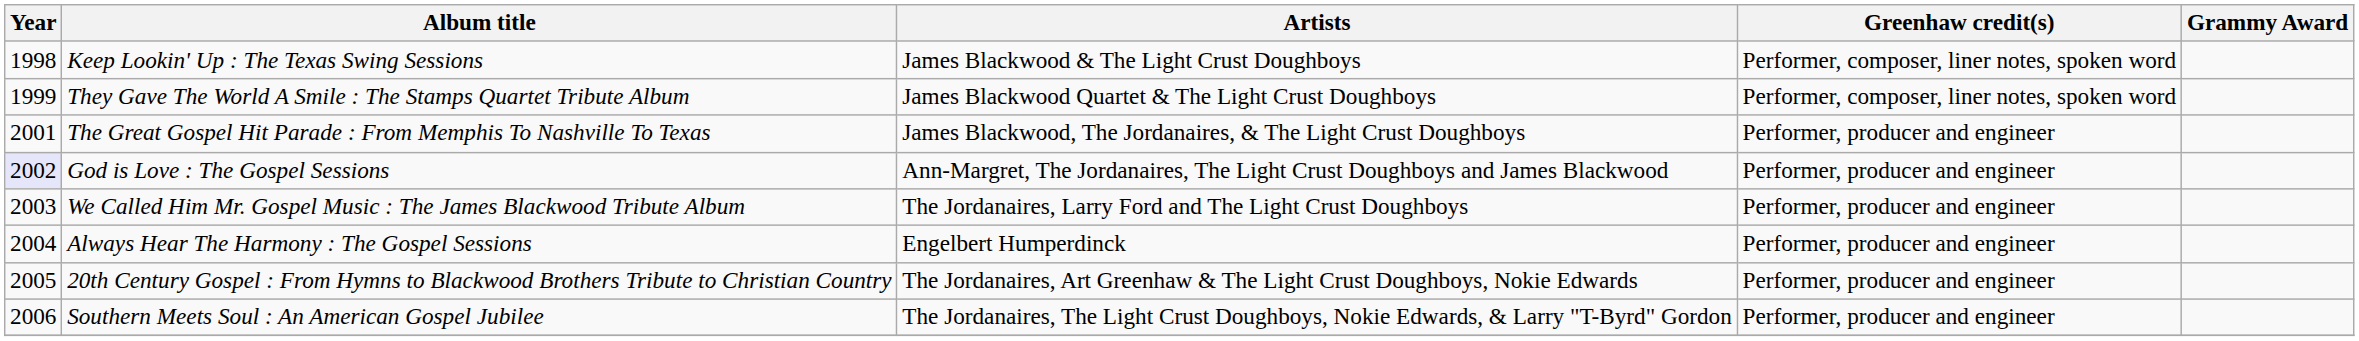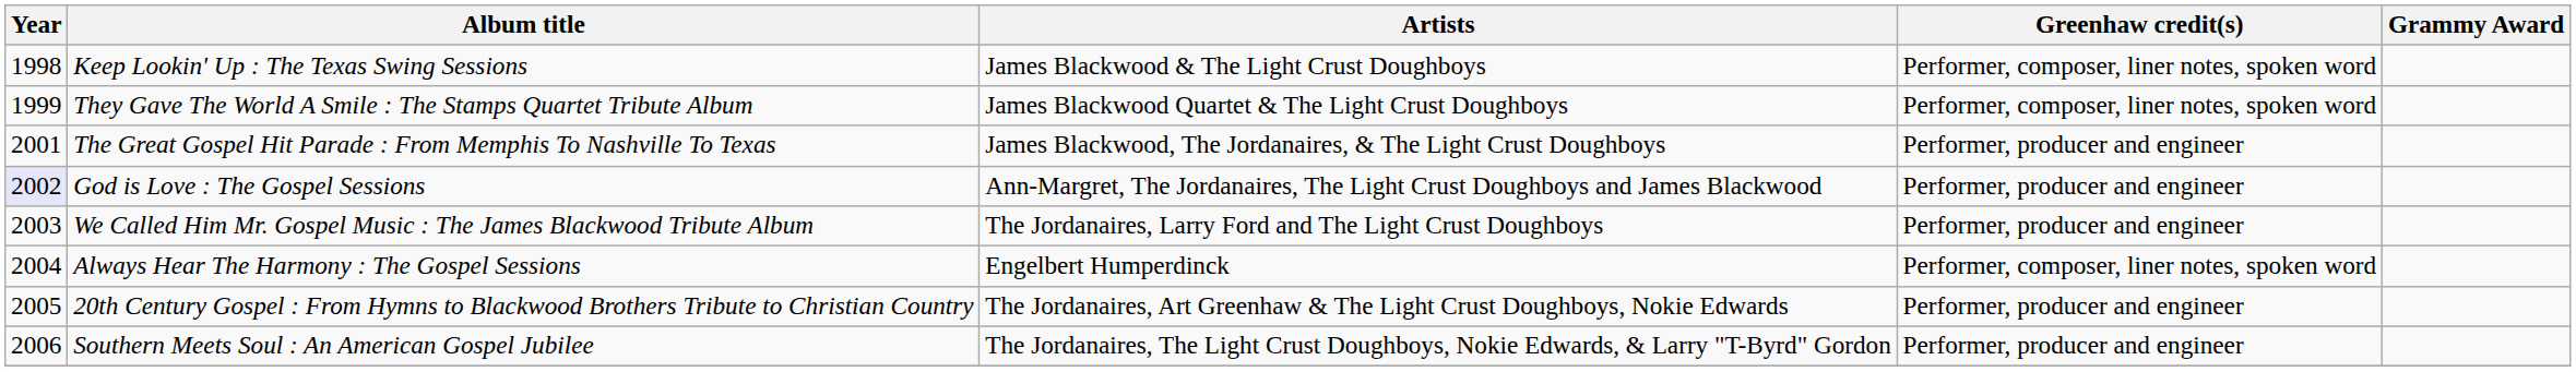Always Hear The Harmony : The Gospel Sessions | Greenhaw credit(s): Performer, producer and engineer -> Performer, composer, liner notes, spoken word
